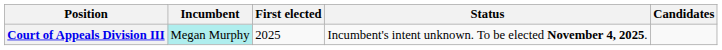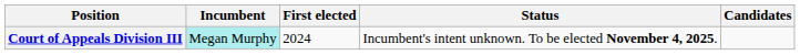Court of Appeals Division III | First elected: 2025 -> 2024
